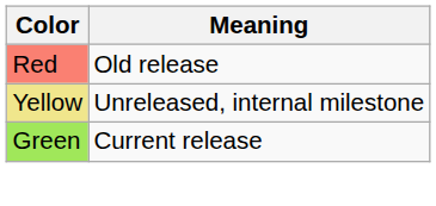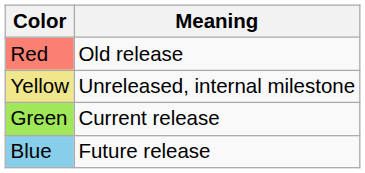+ row: Blue | Future release
